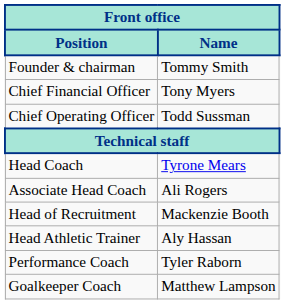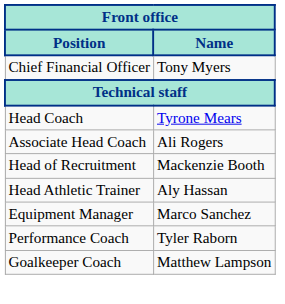- row: Founder & chairman | Tommy Smith
- row: Chief Operating Officer | Todd Sussman
+ row: Equipment Manager | Marco Sanchez
